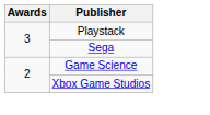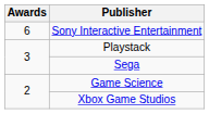+ row: 6 | Sony Interactive Entertainment
